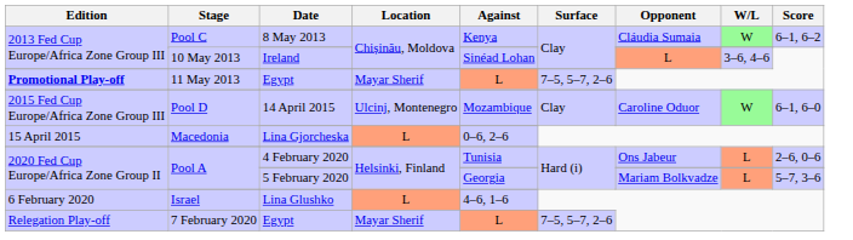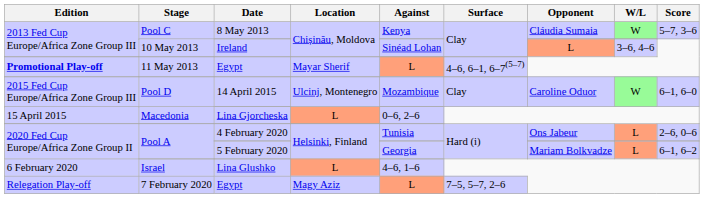Pool C / 8 May 2013 | Score: 6–1, 6–2 -> 5–7, 3–6
11 May 2013 | Surface: 7–5, 5–7, 2–6 -> 4–6, 6–1, 6–7(5–7)
Pool A / 5 February 2020 | Score: 5–7, 3–6 -> 6–1, 6–2
7 February 2020 | Location: Mayar Sherif -> Magy Aziz
